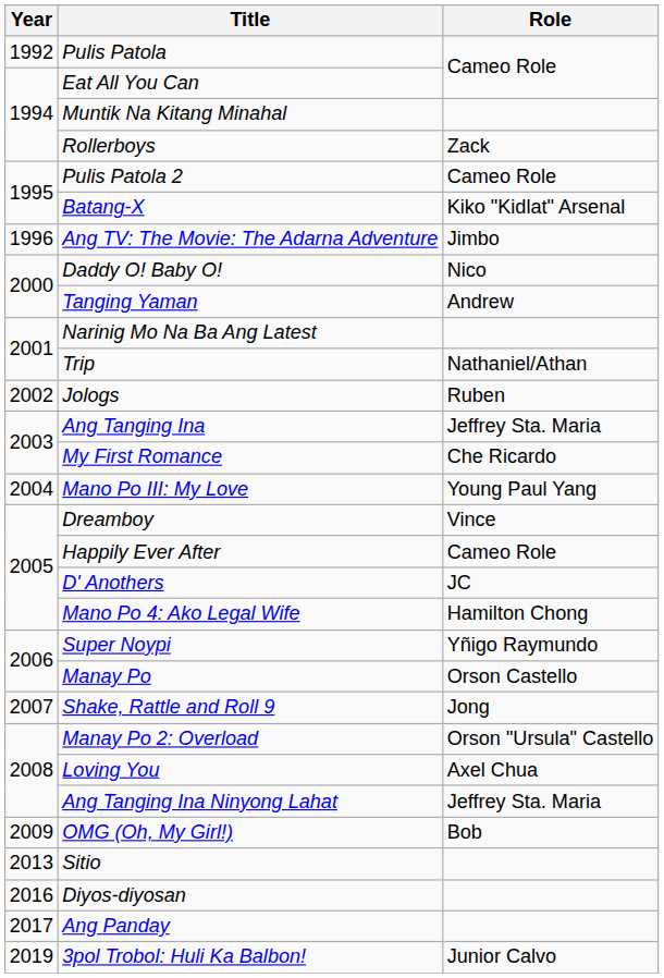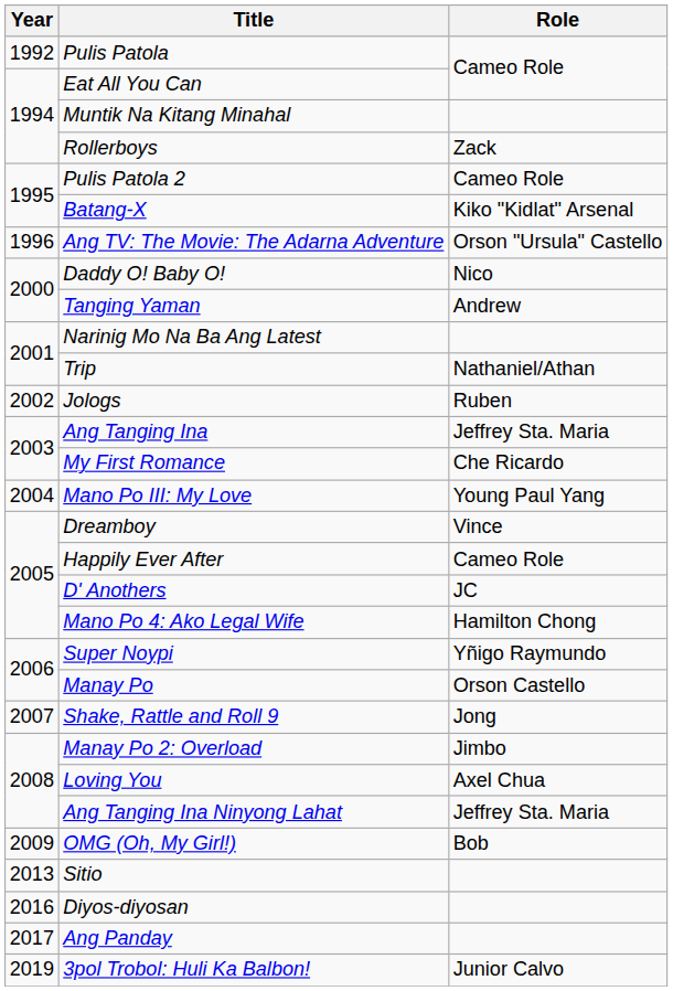Ang TV: The Movie: The Adarna Adventure | Role: Jimbo -> Orson "Ursula" Castello
Manay Po 2: Overload | Role: Orson "Ursula" Castello -> Jimbo
